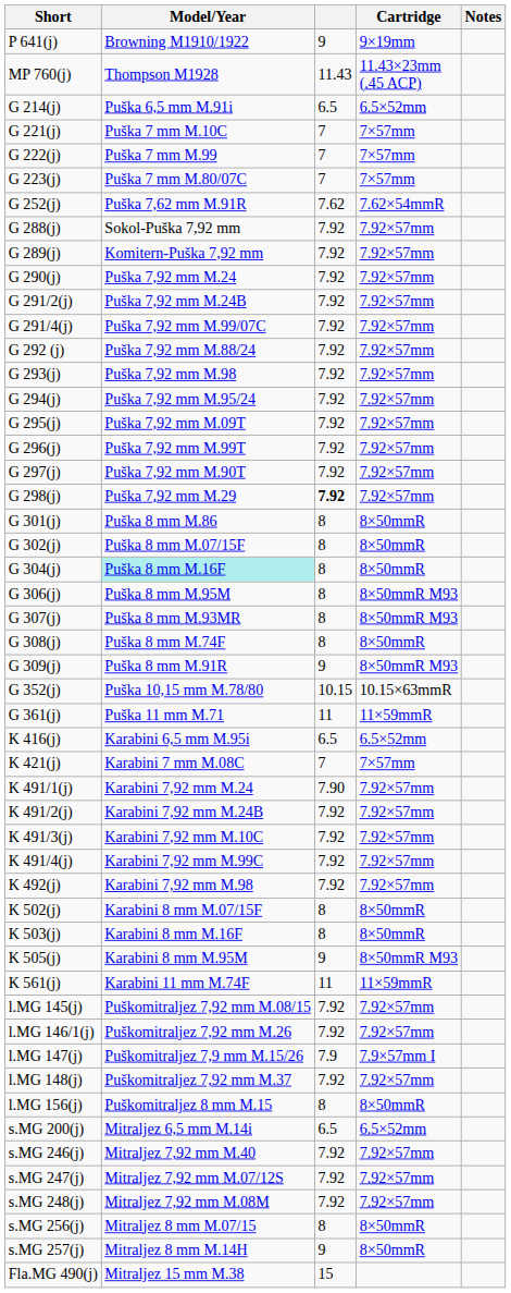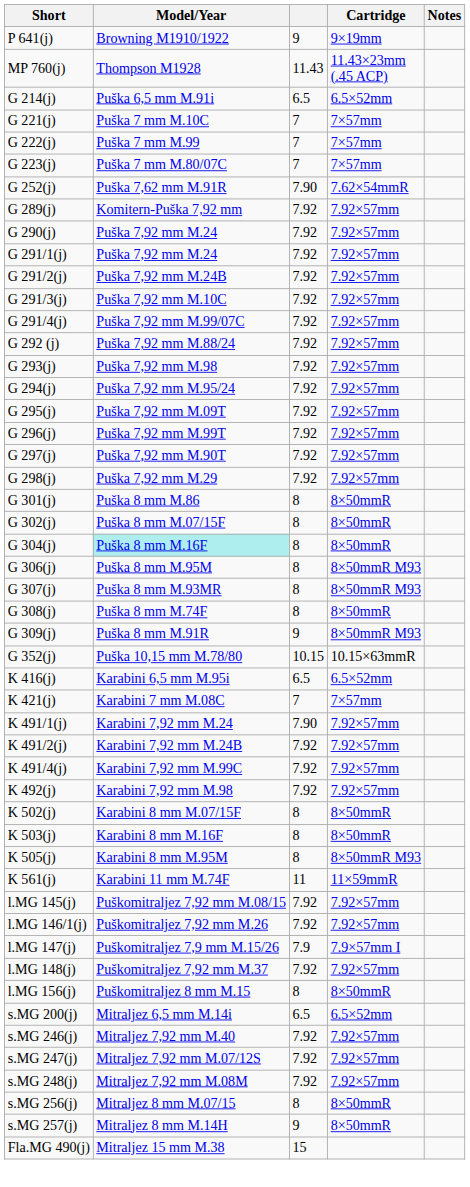G 252(j) | column 3: 7.62 -> 7.90
- row: G 288(j) | Sokol-Puška 7,92 mm | 7.92 | 7.92×57mm
+ row: G 291/1(j) | Puška 7,92 mm M.24 | 7.92 | 7.92×57mm
+ row: G 291/3(j) | Puška 7,92 mm M.10C | 7.92 | 7.92×57mm
G 298(j) | column 3: bold -> normal
- row: G 361(j) | Puška 11 mm M.71 | 11 | 11×59mmR
- row: K 491/3(j) | Karabini 7,92 mm M.10C | 7.92 | 7.92×57mm
K 505(j) | column 3: 9 -> 8
